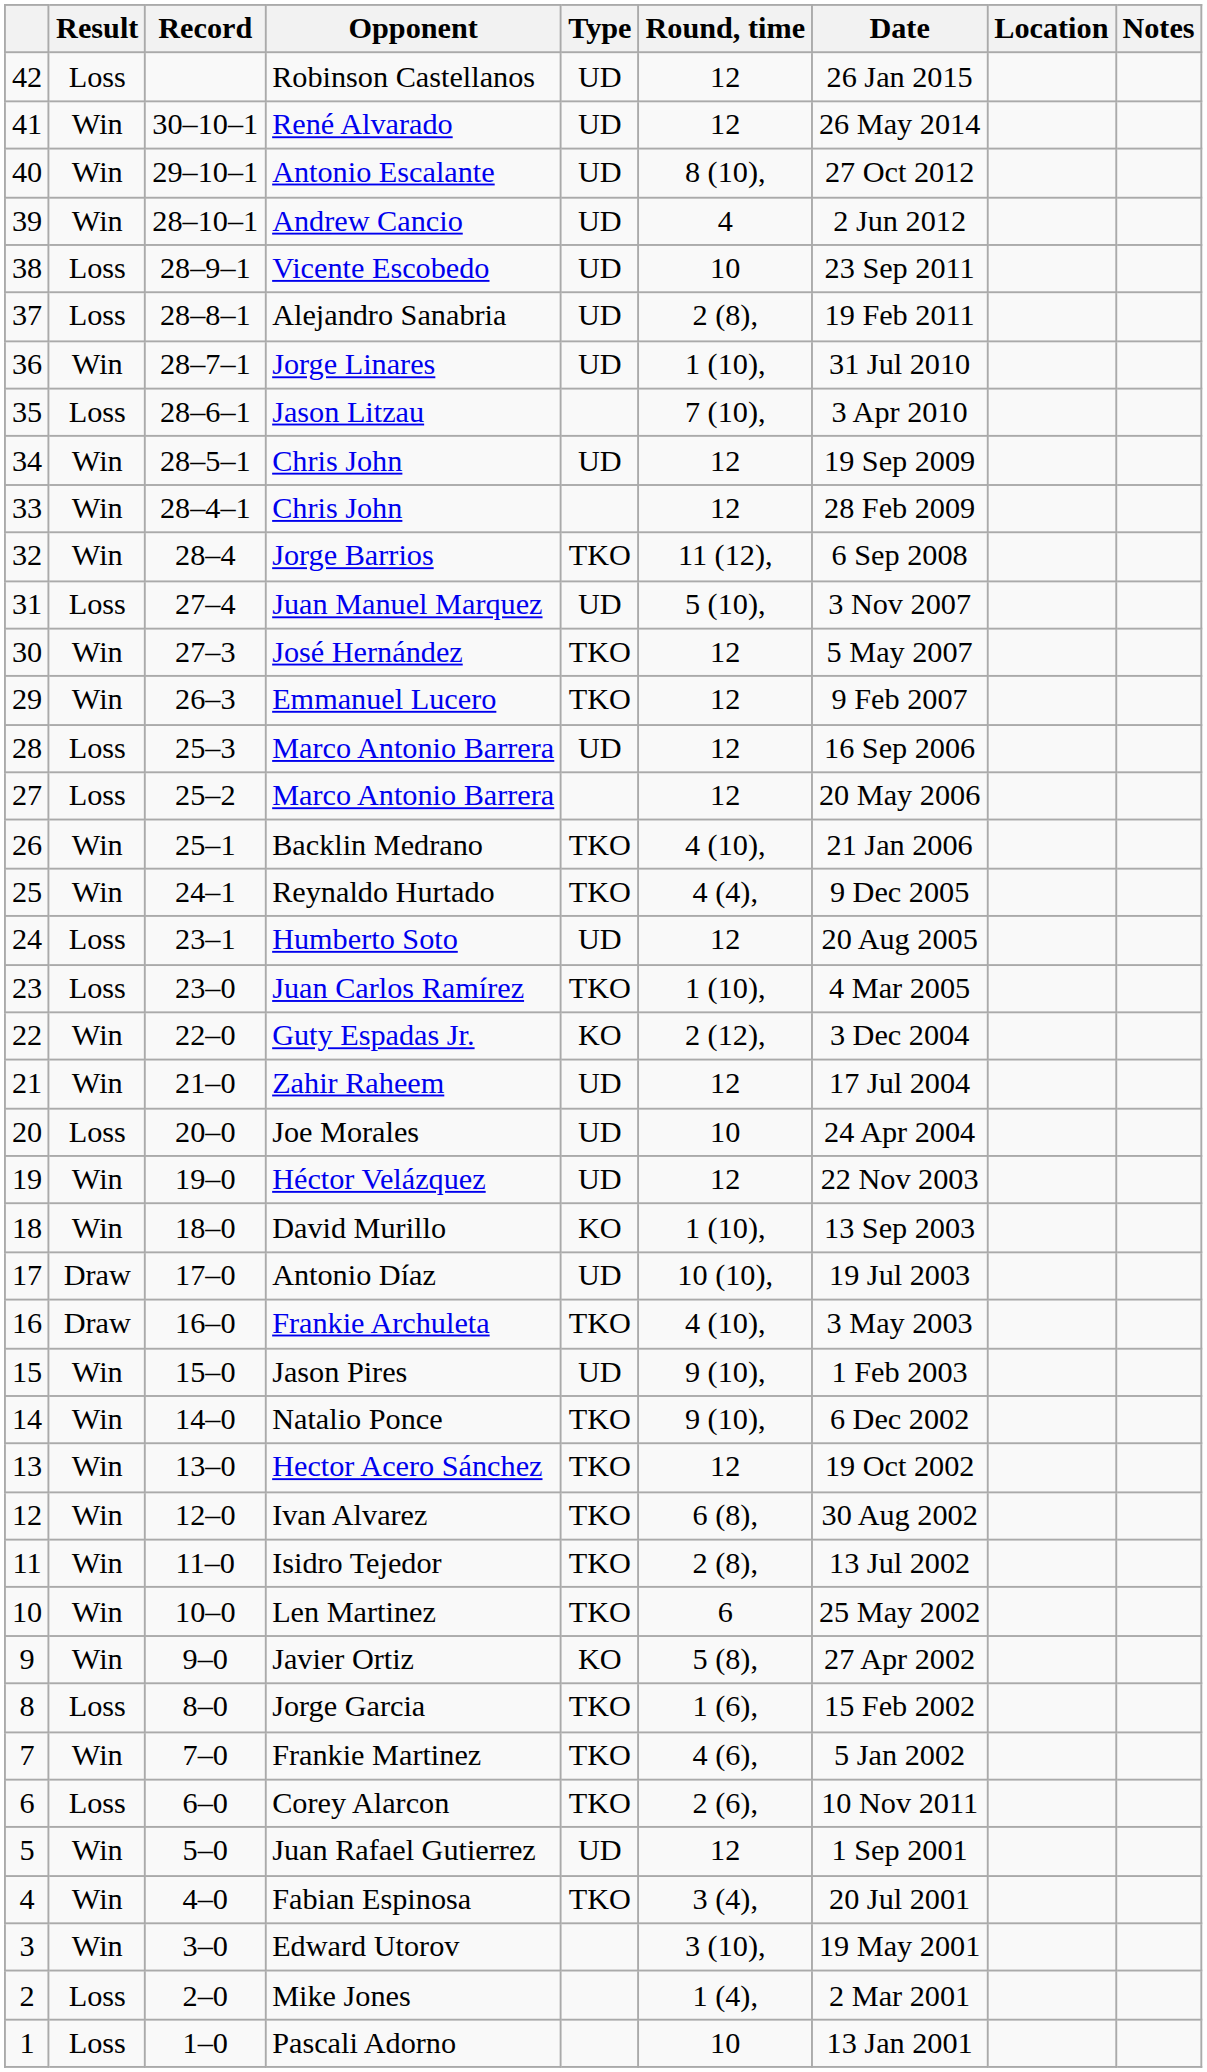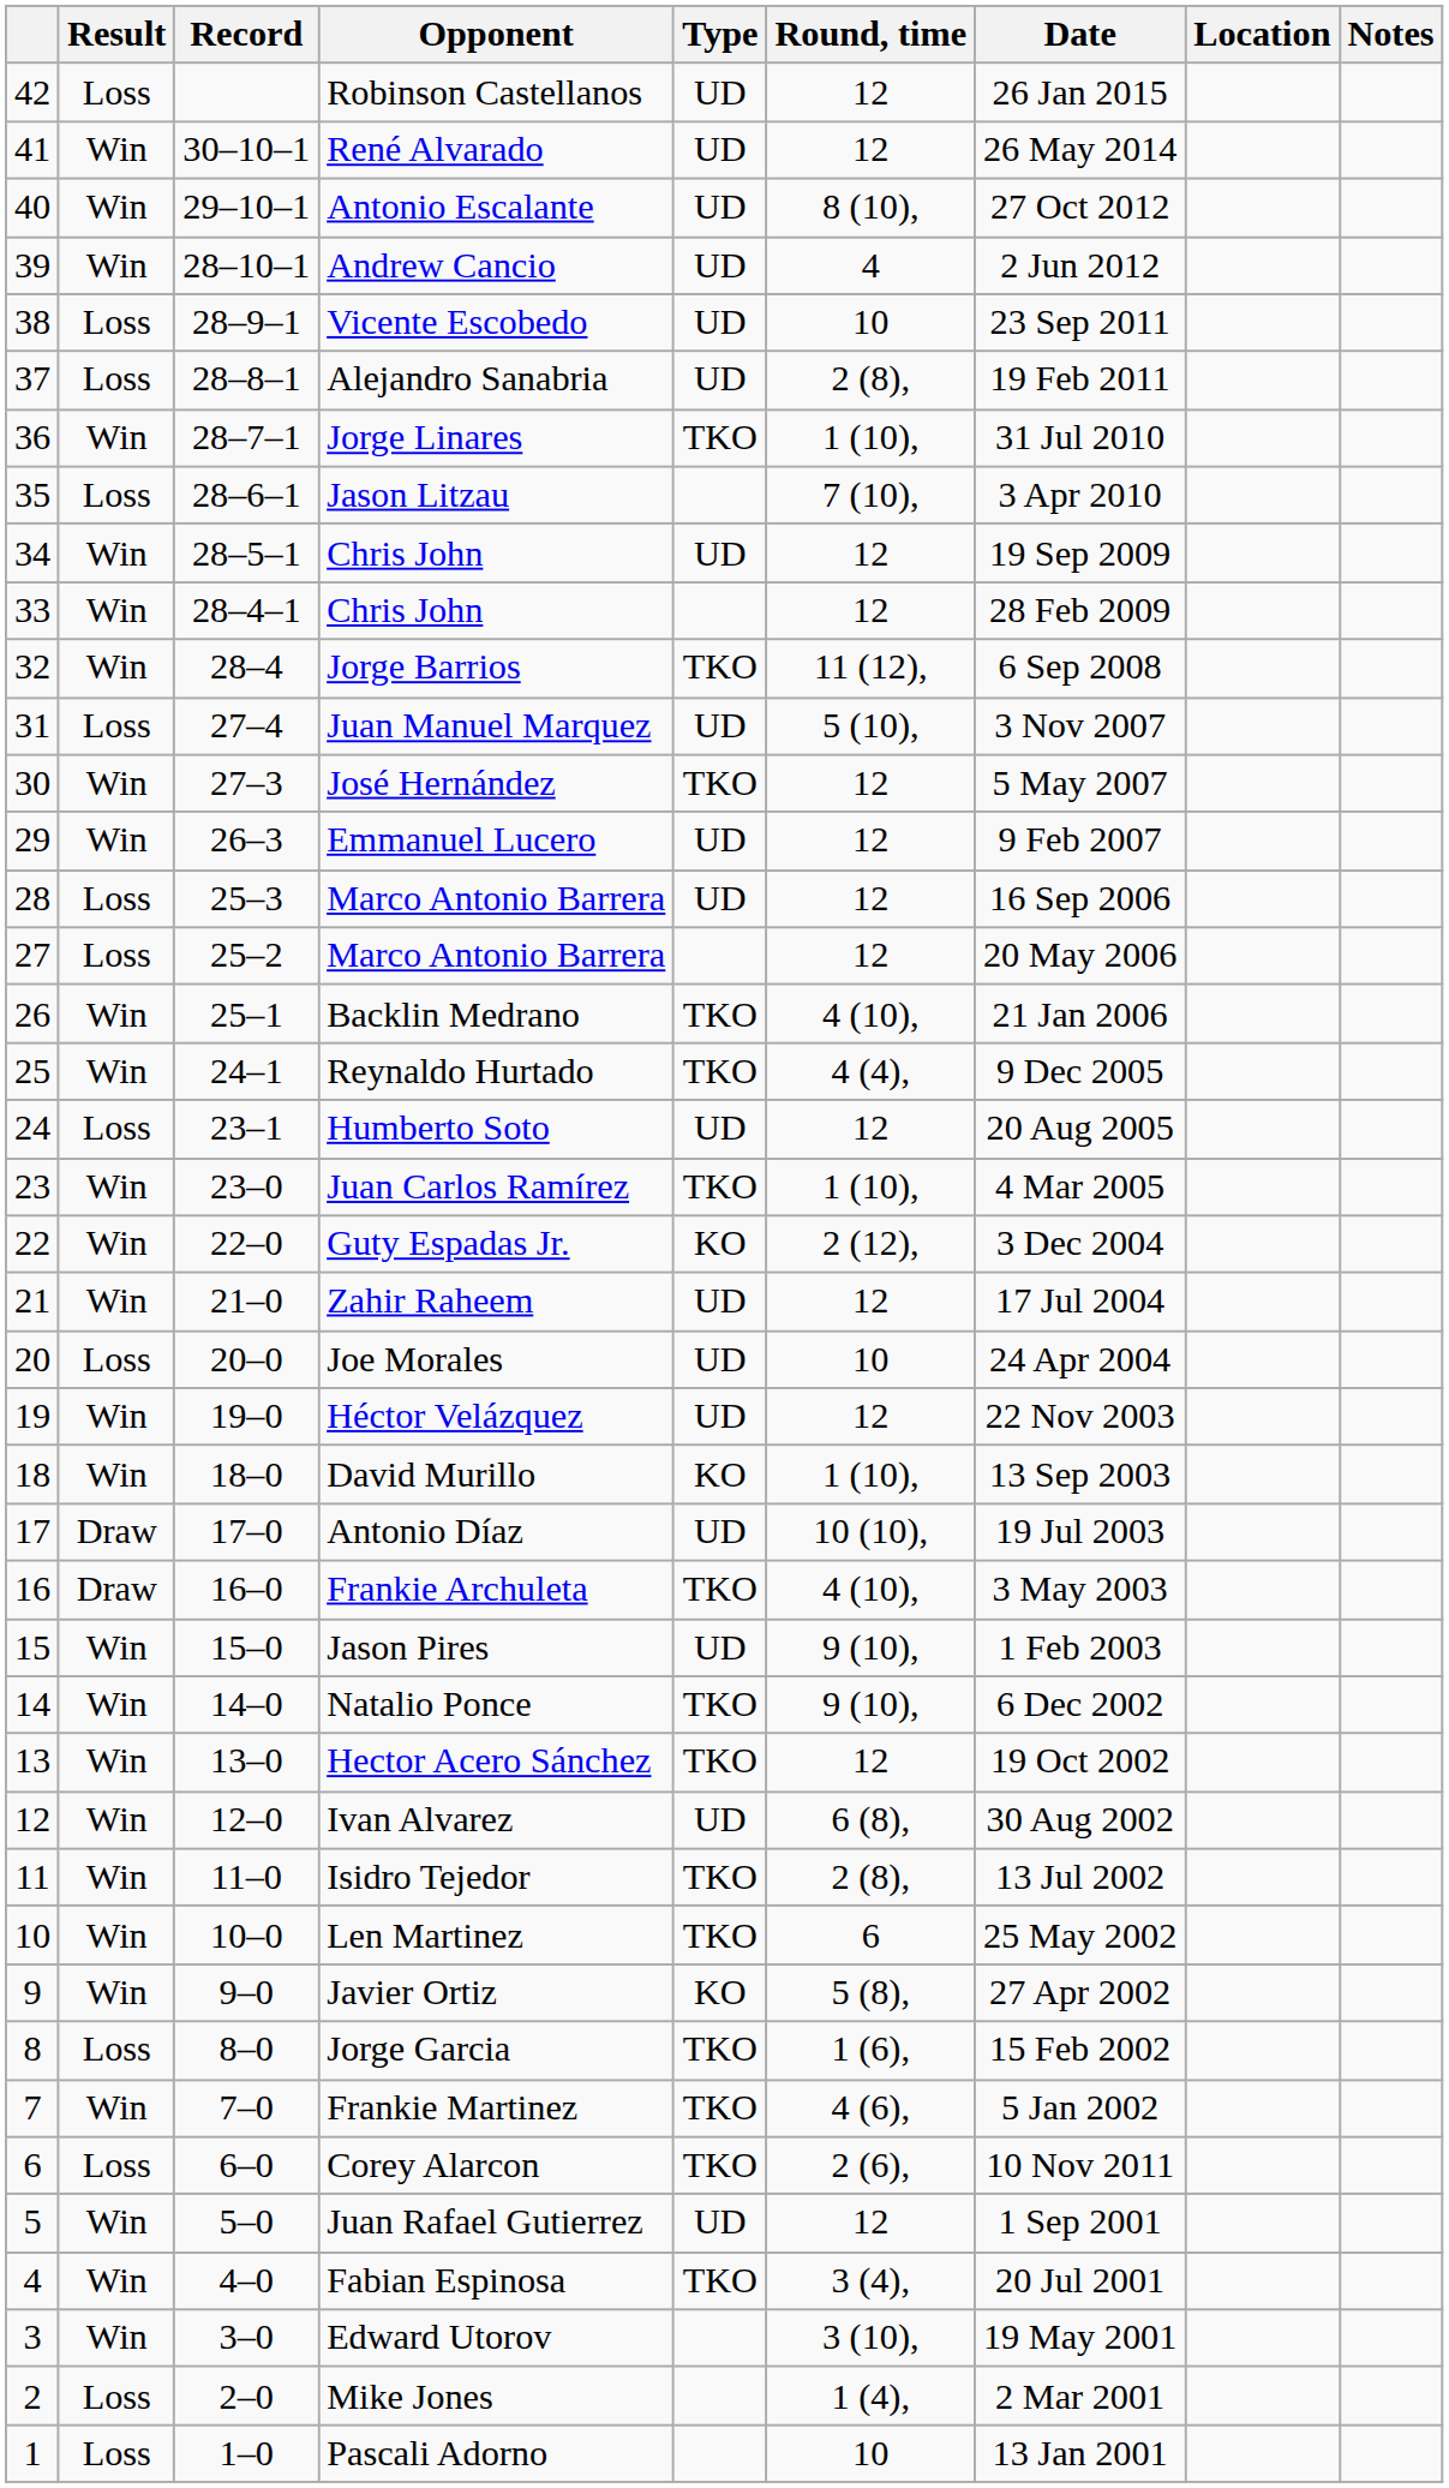Jorge Linares | Type: UD -> TKO
Emmanuel Lucero | Type: TKO -> UD
Juan Carlos Ramírez | Result: Loss -> Win
Ivan Alvarez | Type: TKO -> UD
